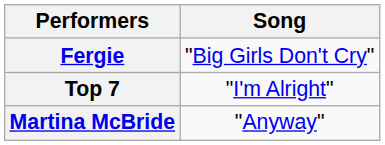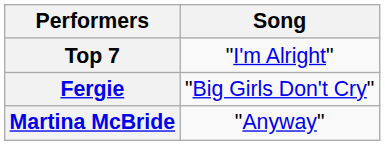rows swapped: Top 7 <-> Fergie
